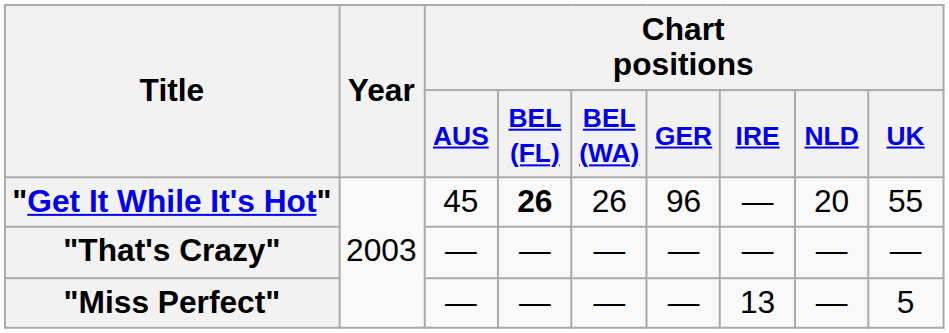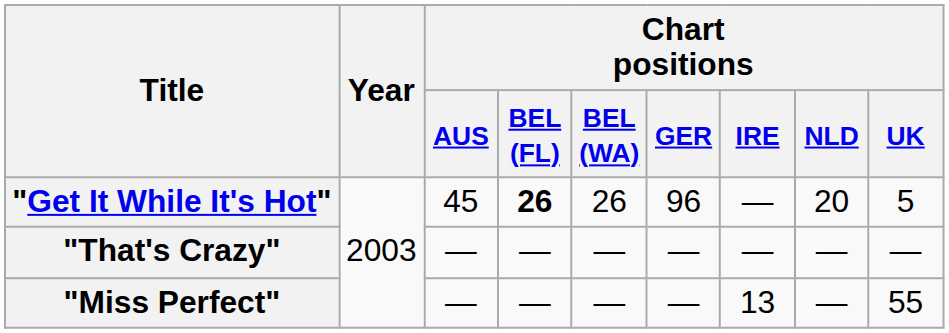"Get It While It's Hot" | Chart positions / UK: 55 -> 5
"Miss Perfect" | Chart positions / UK: 5 -> 55
